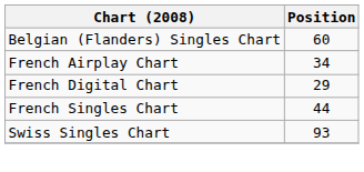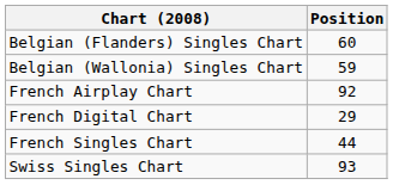+ row: Belgian (Wallonia) Singles Chart | 59
French Airplay Chart | Position: 34 -> 92
